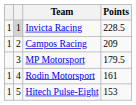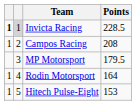Invicta Racing | column 1: normal -> bold
Campos Racing | Points: 209 -> 208
Rodin Motorsport | Points: 161 -> 164
